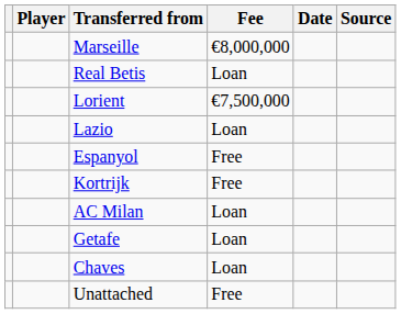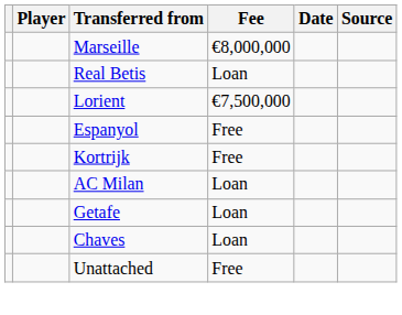- row: Lazio | Loan
